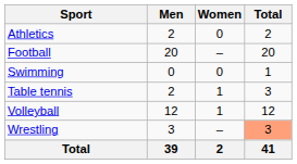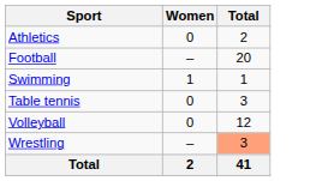- column: Men | 2 | 20 | 0 | 2 | 12 | 3 | 39
Swimming | Women: 0 -> 1
Table tennis | Women: 1 -> 0
Volleyball | Women: 1 -> 0
